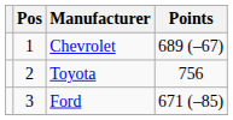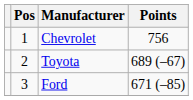Chevrolet | Points: 689 (–67) -> 756
Toyota | Points: 756 -> 689 (–67)
